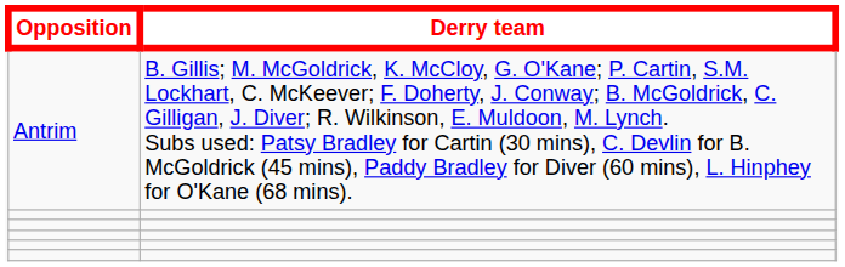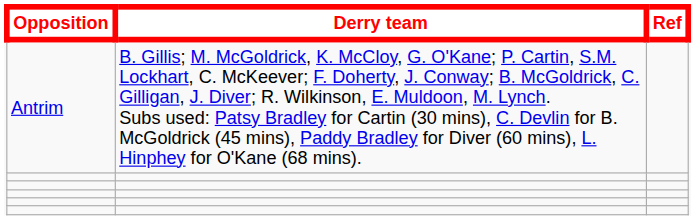+ column: Ref
